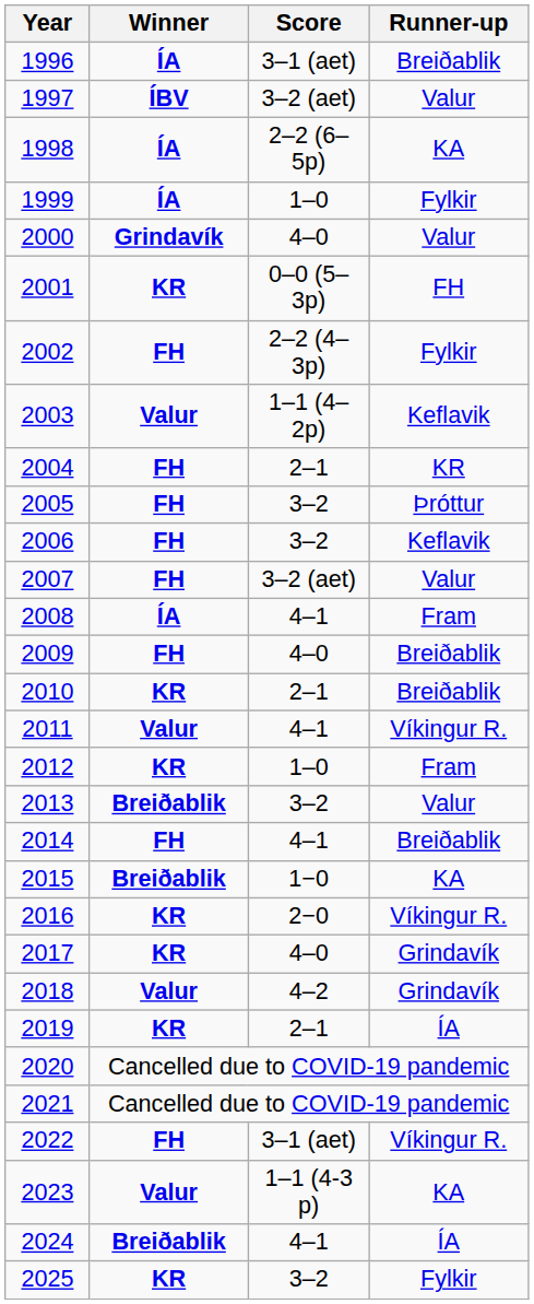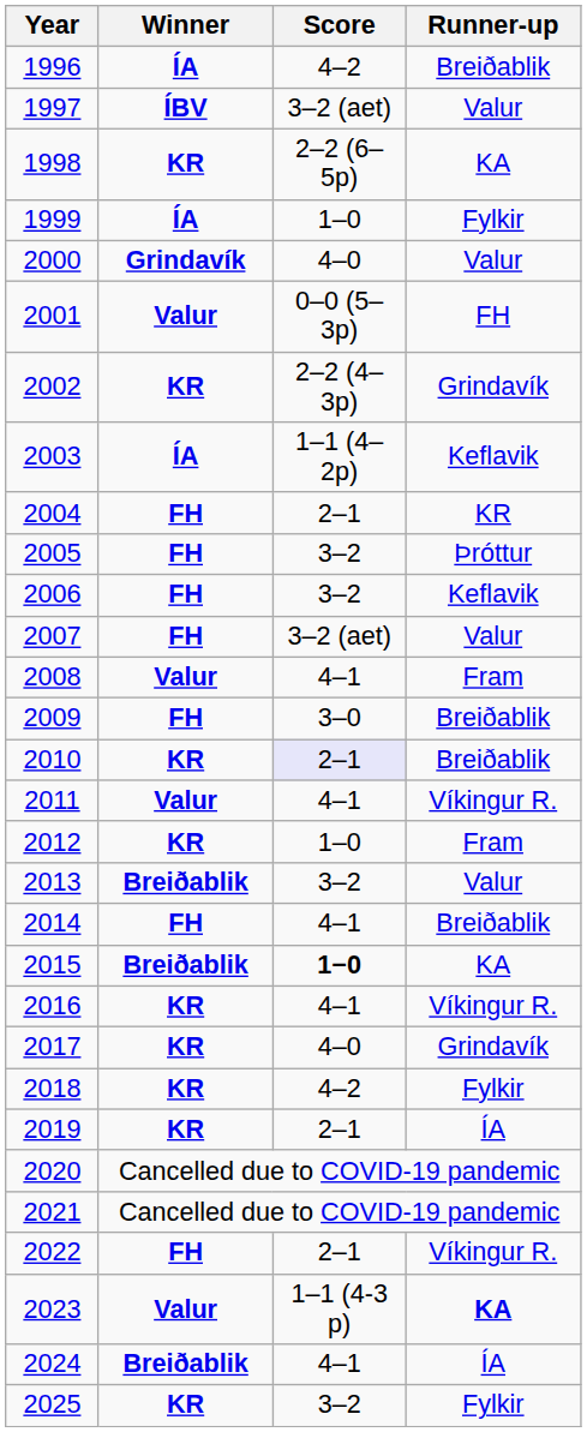1996 | Score: 3–1 (aet) -> 4–2
1998 | Winner: ÍA -> KR
2001 | Winner: KR -> Valur
2002 | Winner: FH -> KR
2002 | Runner-up: Fylkir -> Grindavík
2003 | Winner: Valur -> ÍA
2008 | Winner: ÍA -> Valur
2009 | Score: 4–0 -> 3–0
2010 | Score: no background -> lavender background
2015 | Score: normal -> bold
2016 | Score: 2−0 -> 4–1
2018 | Winner: Valur -> KR
2018 | Runner-up: Grindavík -> Fylkir
2022 | Score: 3–1 (aet) -> 2–1
2023 | Runner-up: normal -> bold
